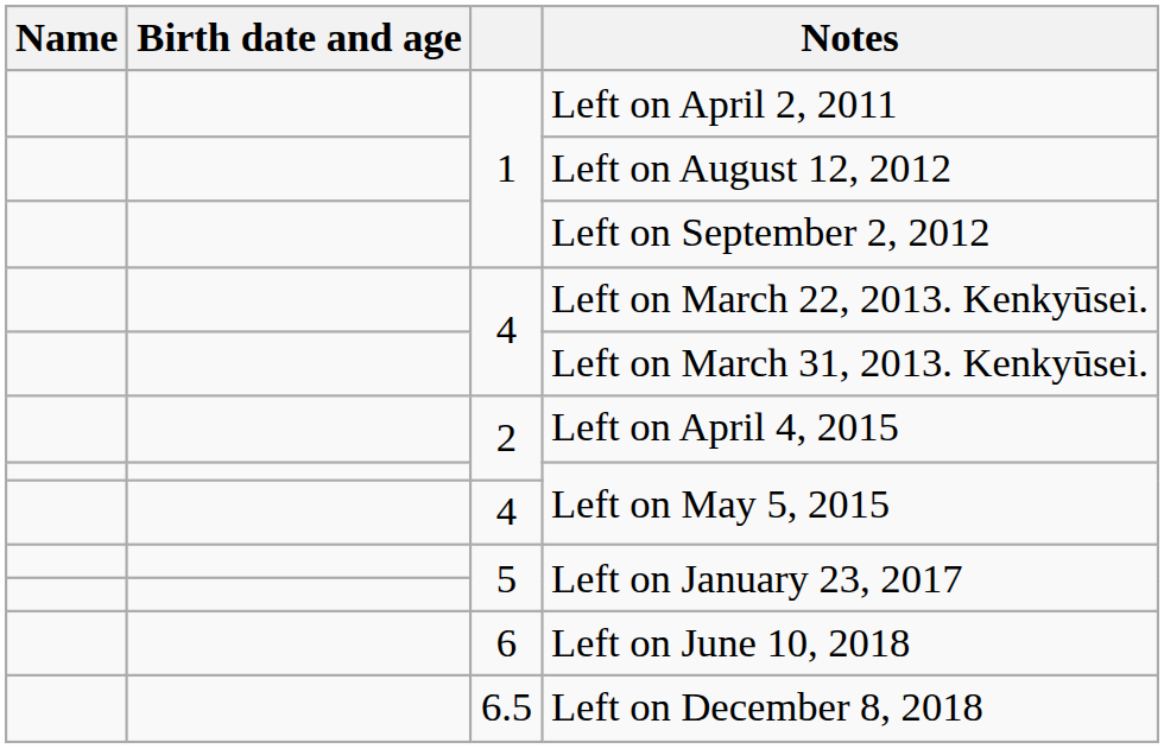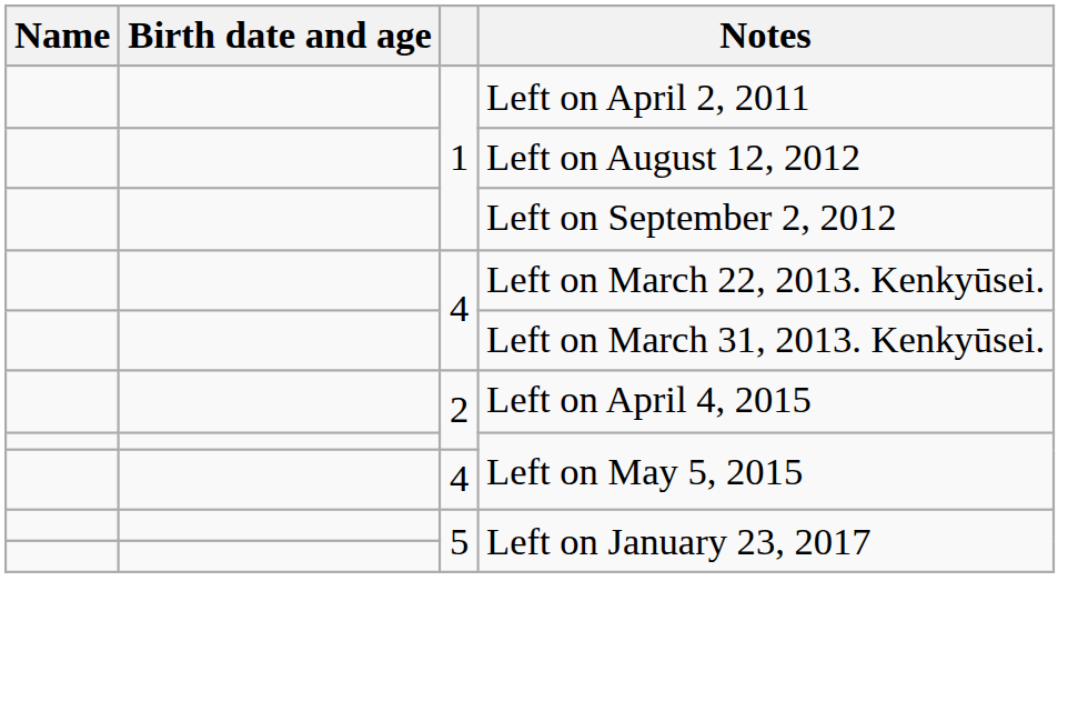- row: 6 | Left on June 10, 2018
- row: 6.5 | Left on December 8, 2018
